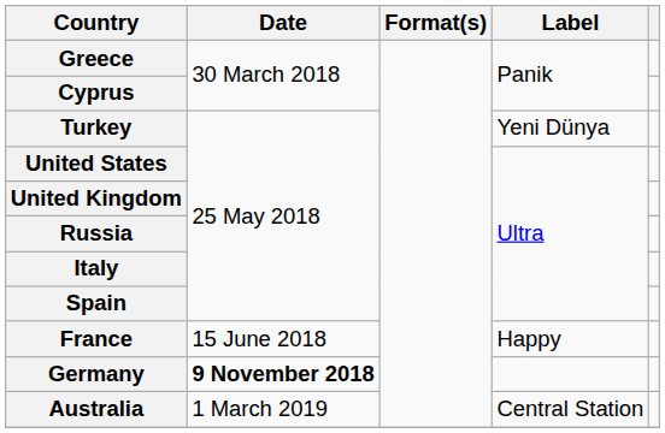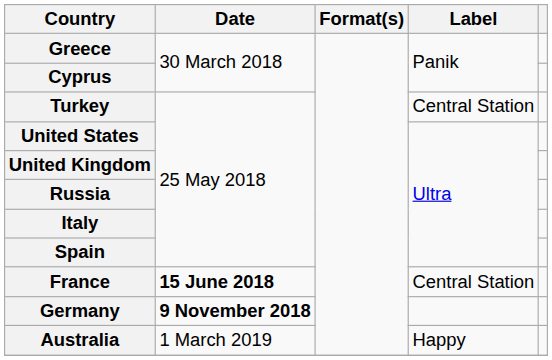Turkey | Label: Yeni Dünya -> Central Station
France | Date: normal -> bold
France | Label: Happy -> Central Station
Australia | Label: Central Station -> Happy
